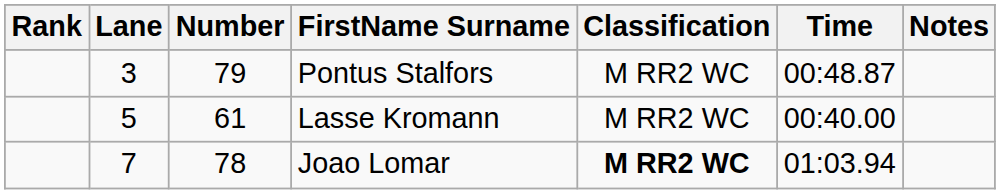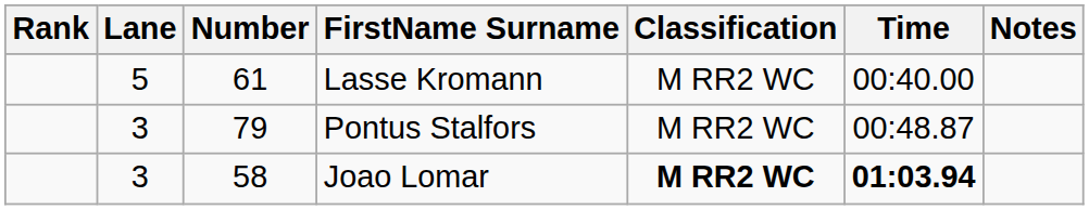rows swapped: Lasse Kromann <-> Pontus Stalfors
Joao Lomar | Lane: 7 -> 3
Joao Lomar | Number: 78 -> 58
Joao Lomar | Time: normal -> bold
